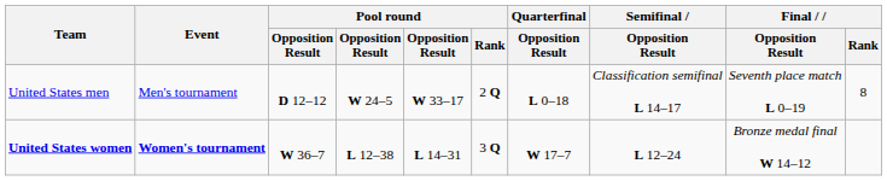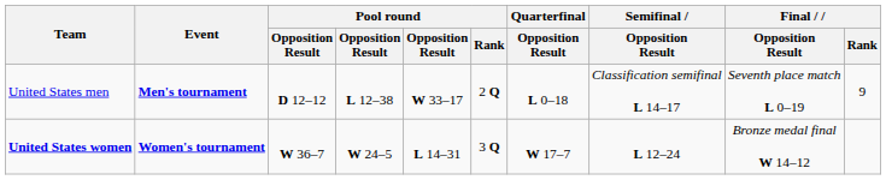United States men | Event: normal -> bold
United States men | column 4: W 24–5 -> L 12–38
United States men | Final / Rank: 8 -> 9
United States women | column 4: L 12–38 -> W 24–5
